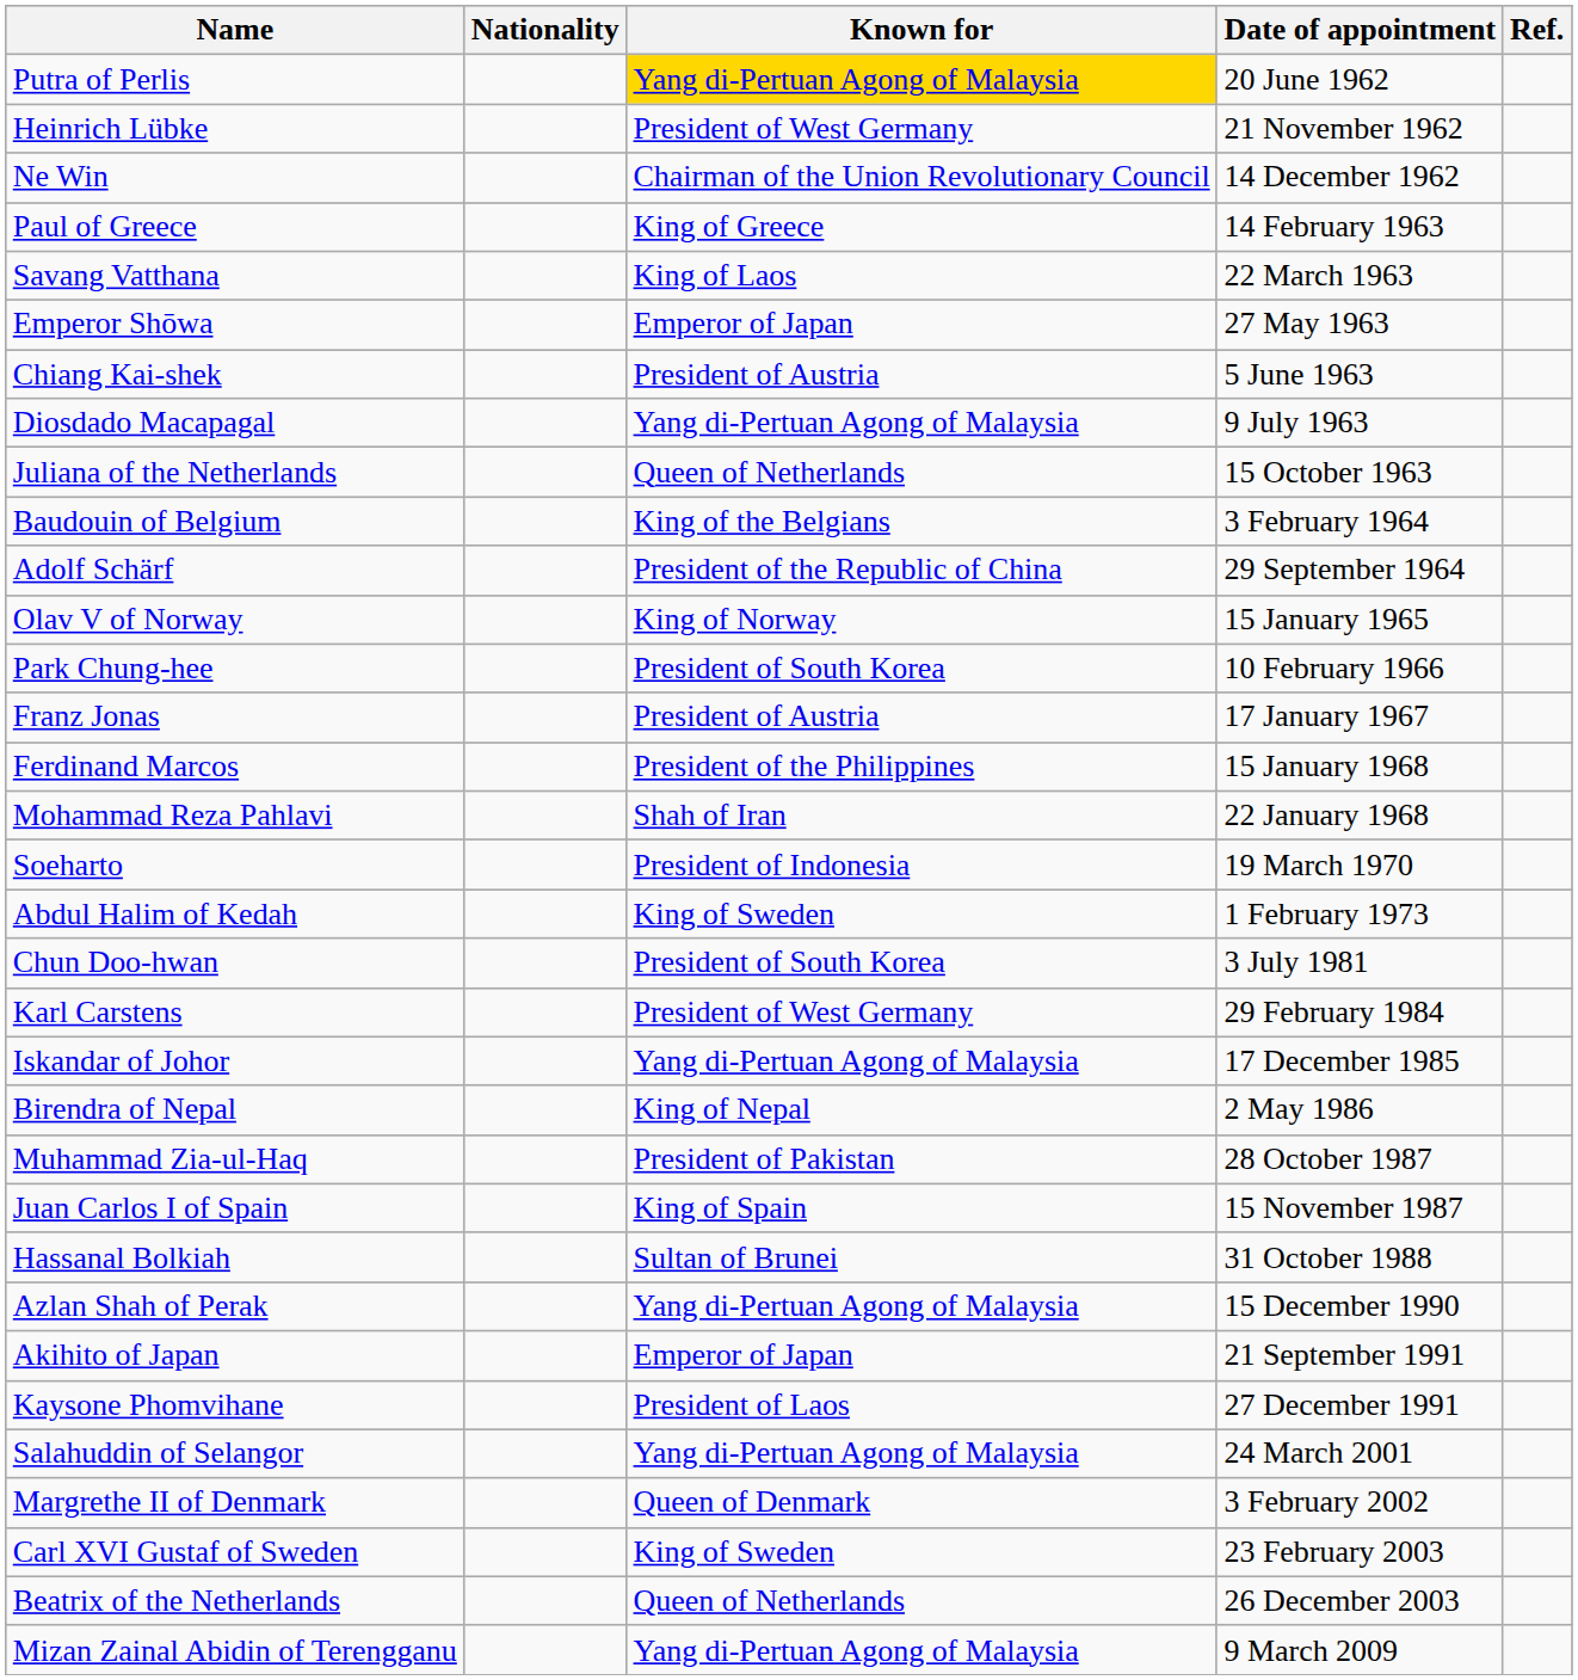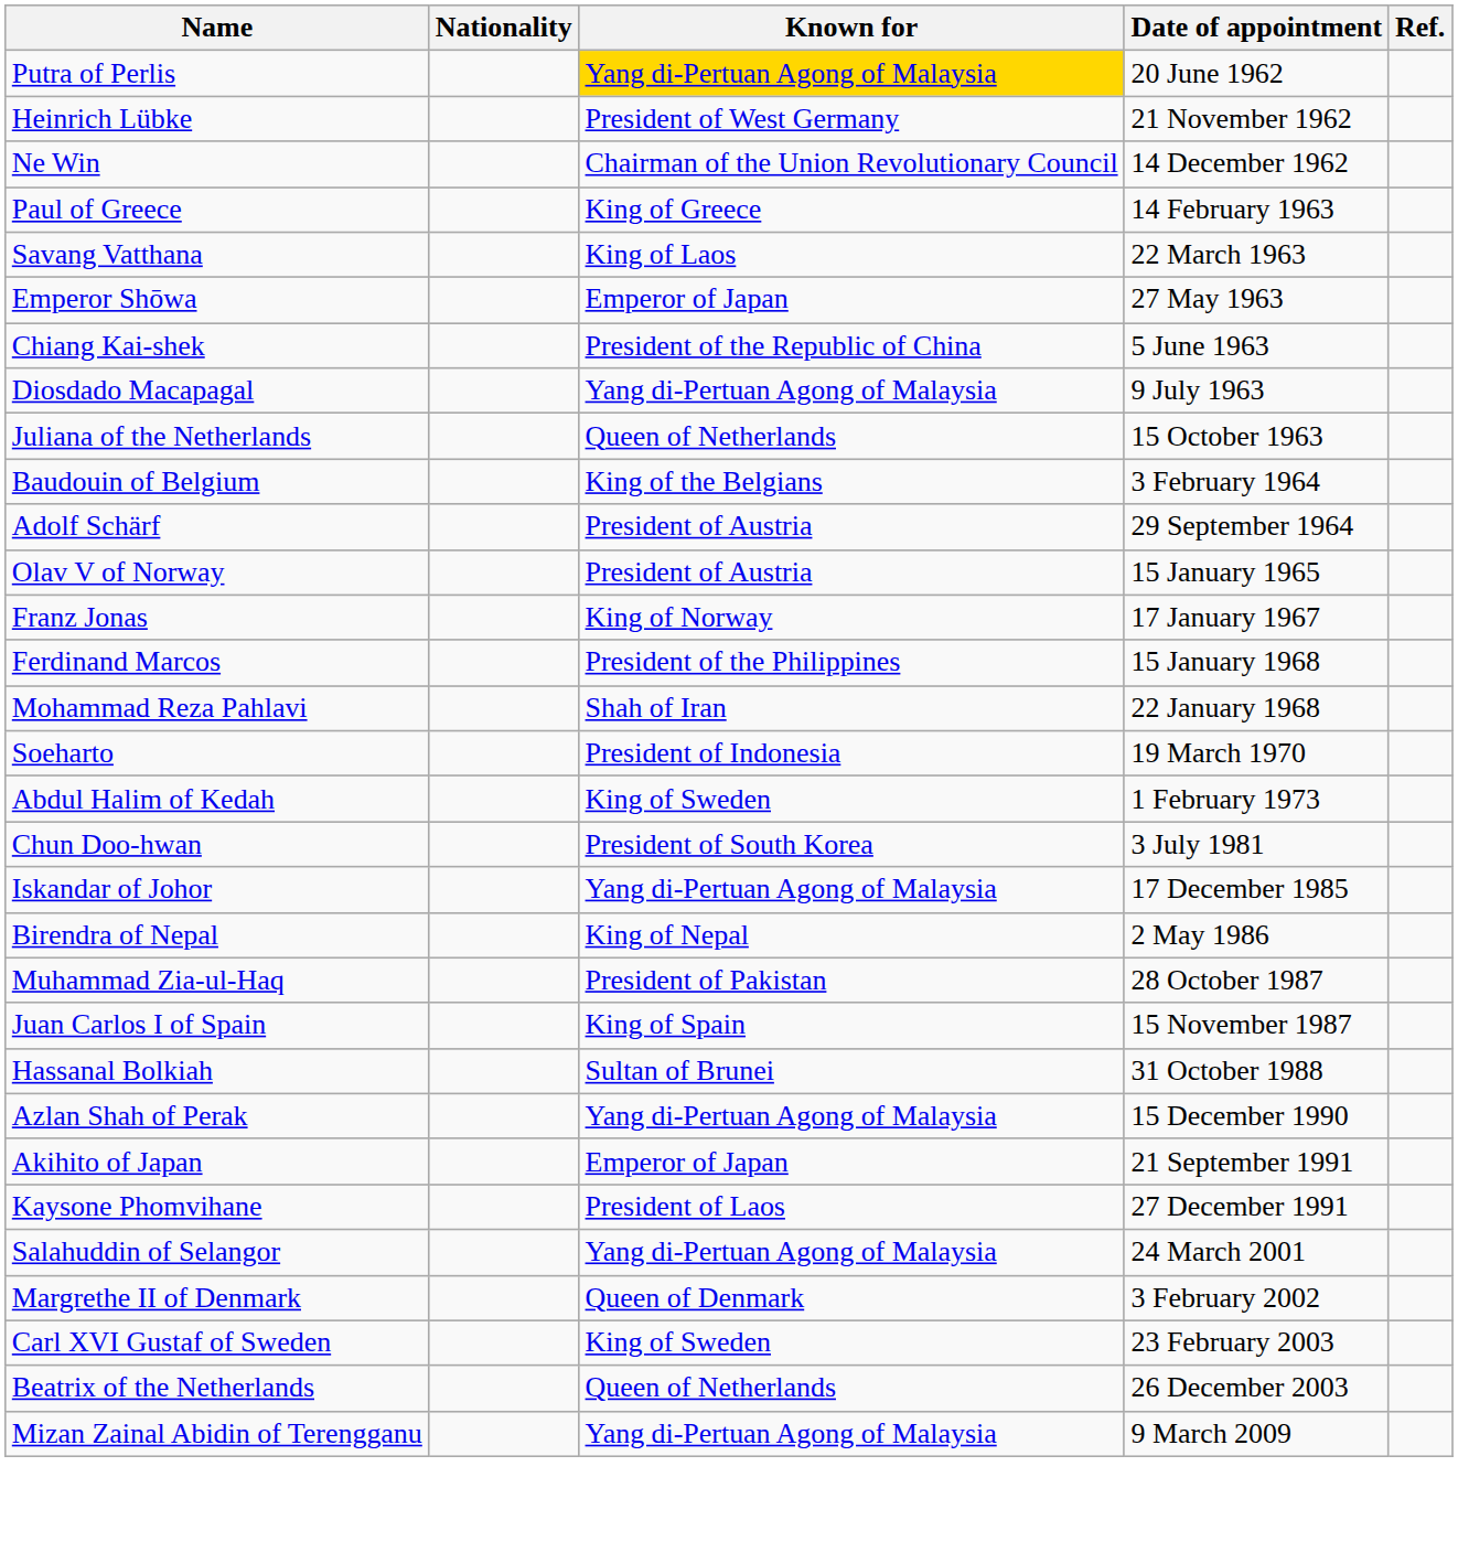Chiang Kai-shek | Known for: President of Austria -> President of the Republic of China
Adolf Schärf | Known for: President of the Republic of China -> President of Austria
Olav V of Norway | Known for: King of Norway -> President of Austria
- row: Park Chung-hee | President of South Korea | 10 February 1966
Franz Jonas | Known for: President of Austria -> King of Norway
- row: Karl Carstens | President of West Germany | 29 February 1984
